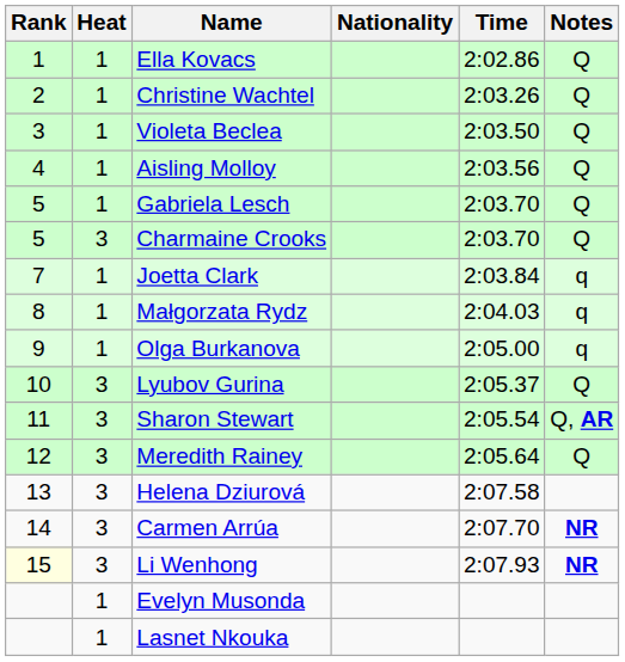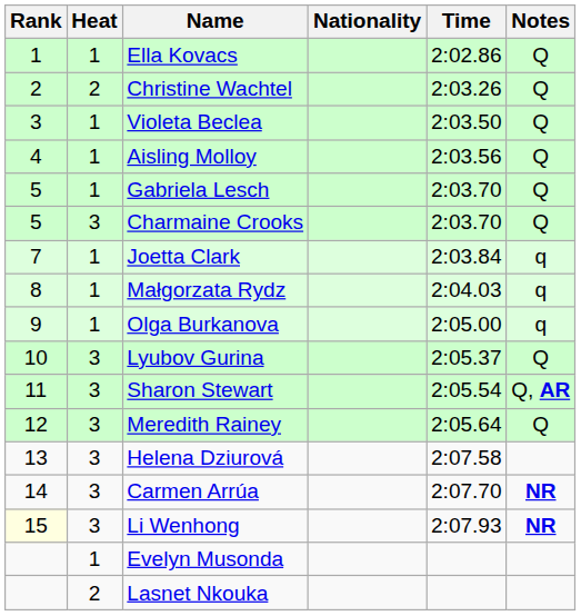Christine Wachtel | Heat: 1 -> 2
Lasnet Nkouka | Heat: 1 -> 2
